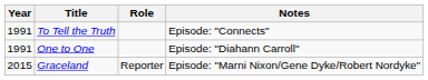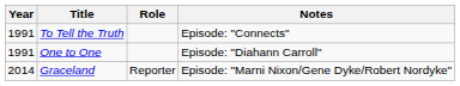Graceland | Year: 2015 -> 2014
